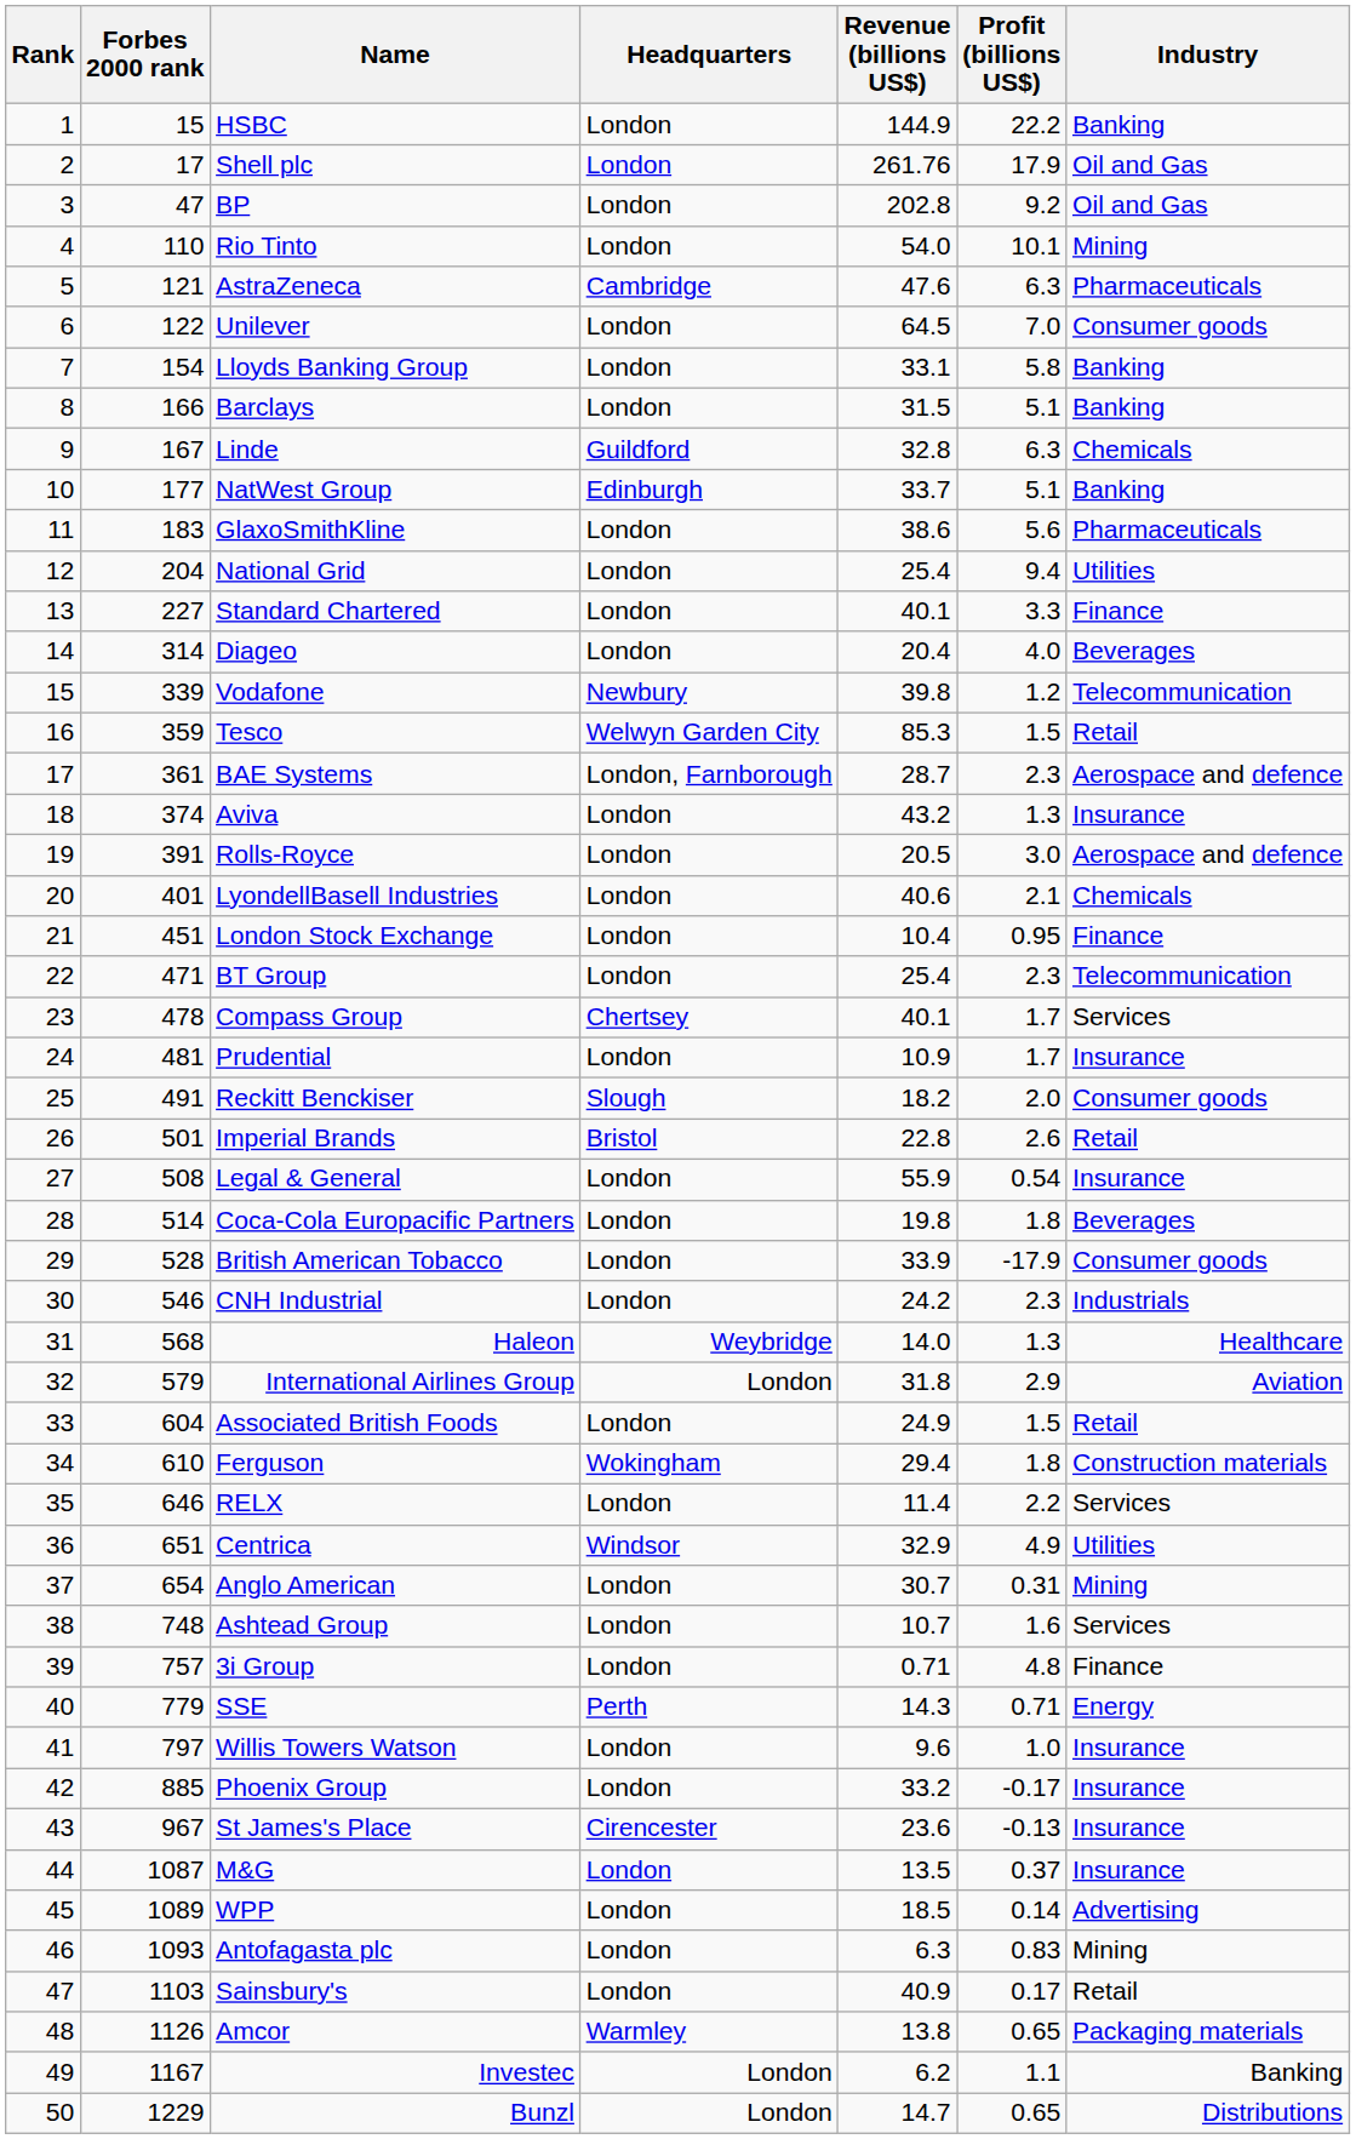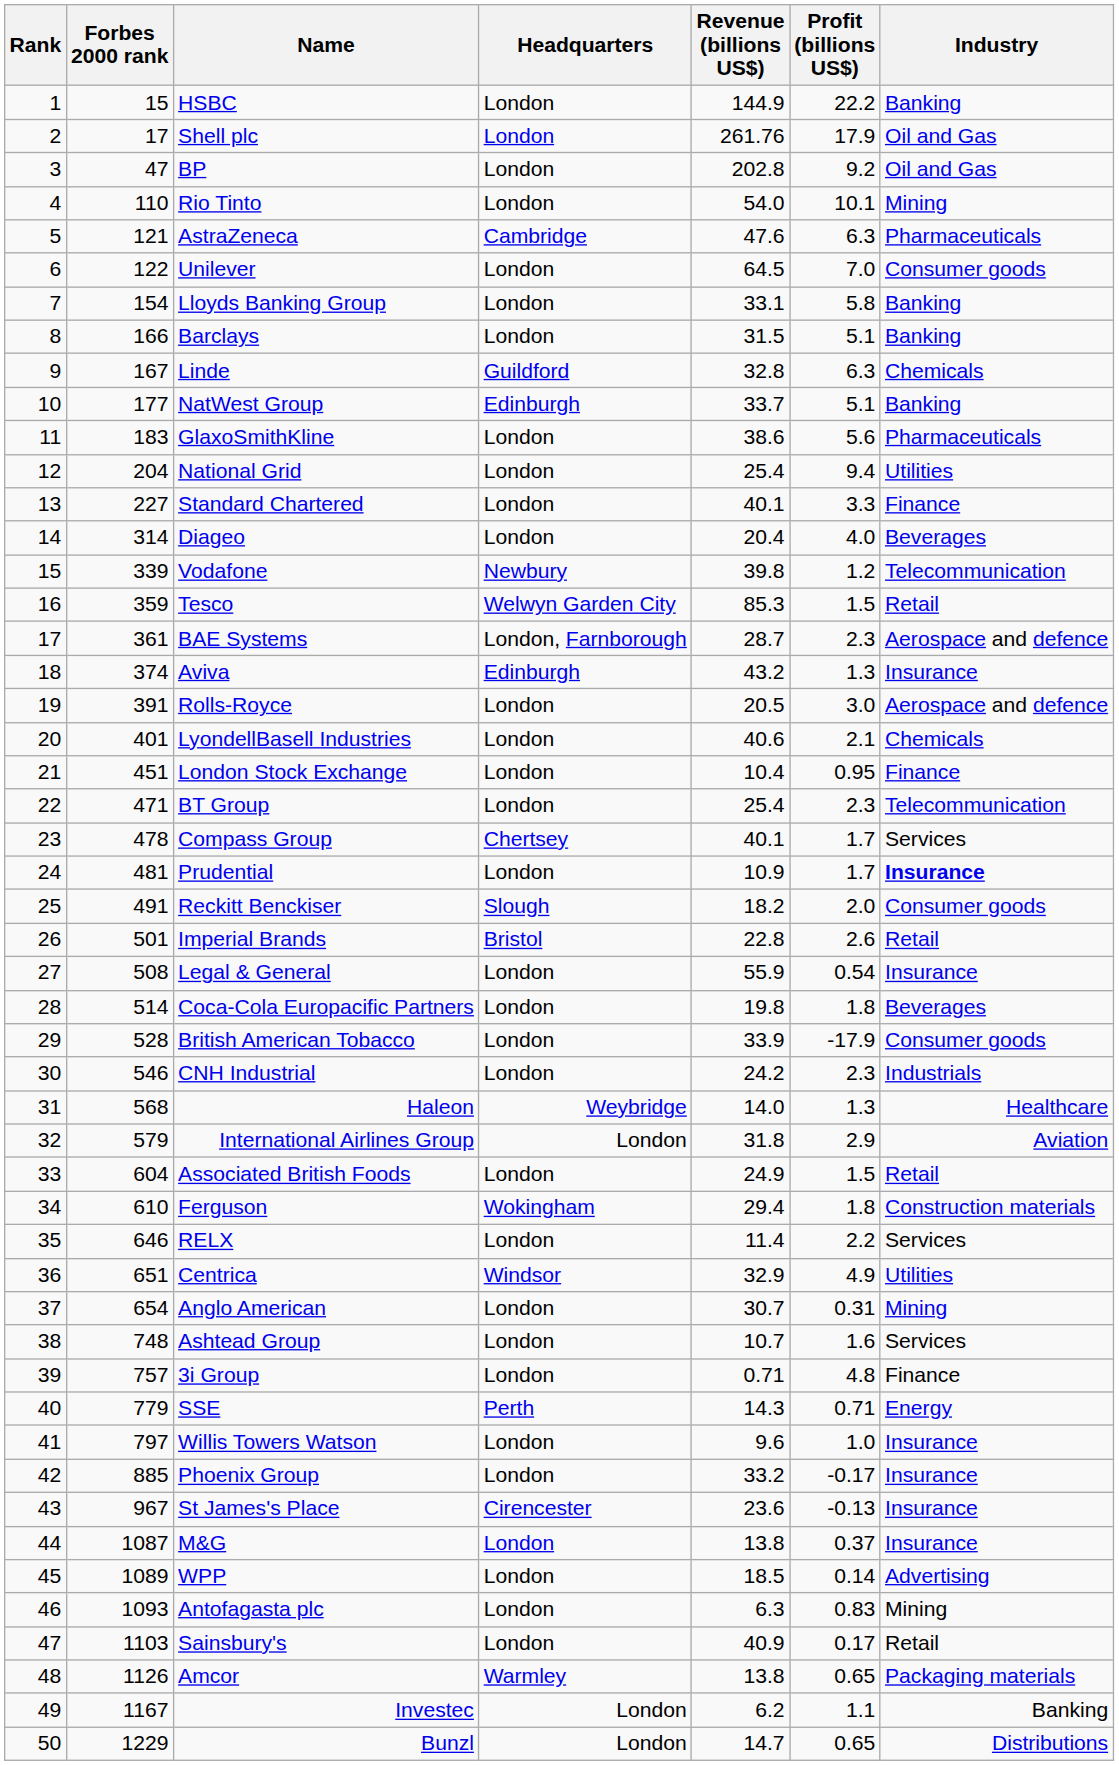Aviva | Headquarters: London -> Edinburgh
Prudential | Industry: normal -> bold
M&G | Revenue (billions US$): 13.5 -> 13.8
